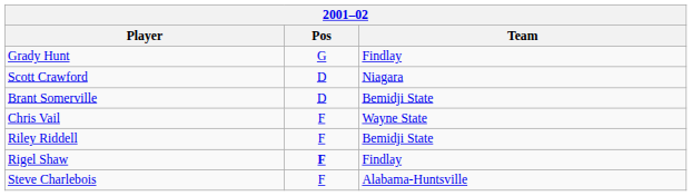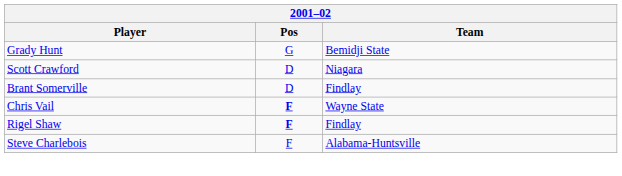Grady Hunt | Team: Findlay -> Bemidji State
Brant Somerville | Team: Bemidji State -> Findlay
Chris Vail | Pos: normal -> bold
- row: Riley Riddell | F | Bemidji State
